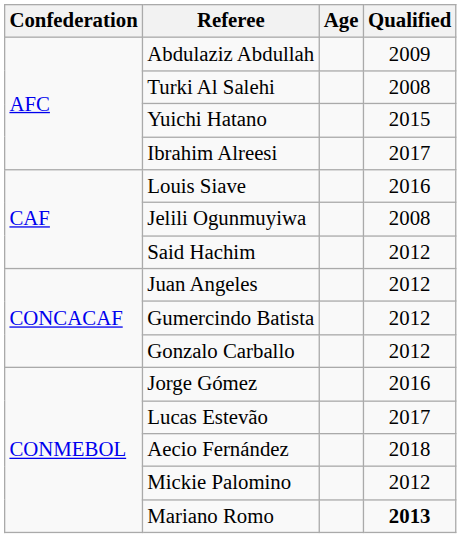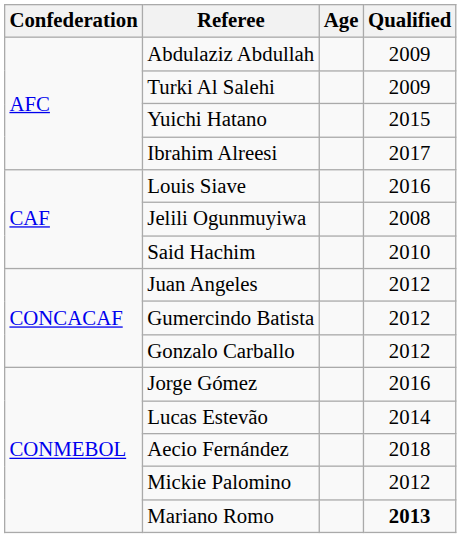Turki Al Salehi | Qualified: 2008 -> 2009
Said Hachim | Qualified: 2012 -> 2010
Lucas Estevão | Qualified: 2017 -> 2014
